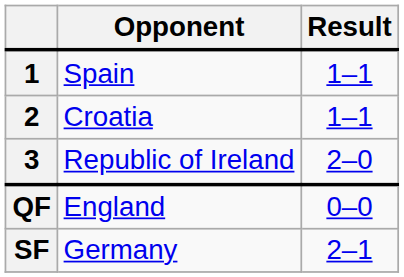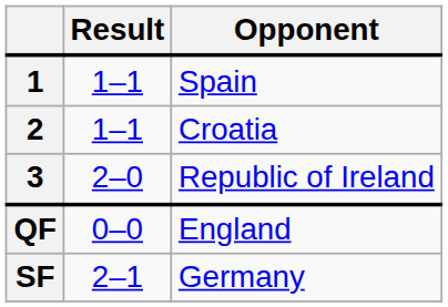columns swapped: Opponent <-> Result
